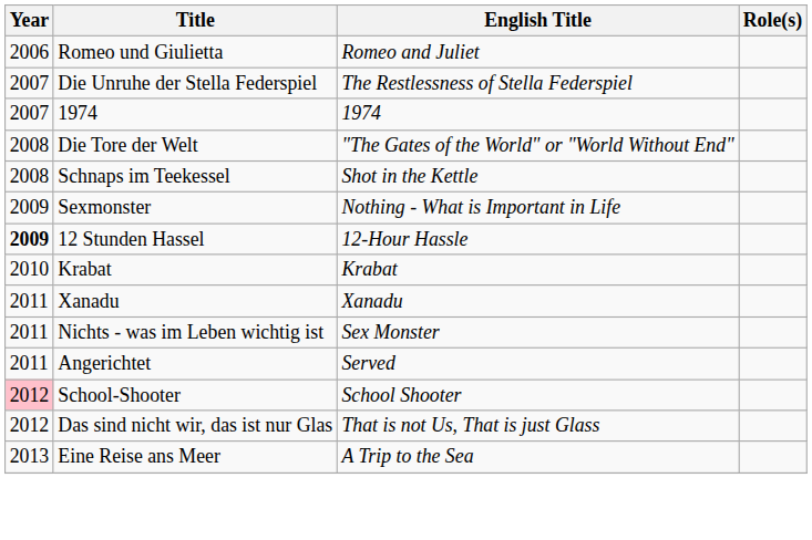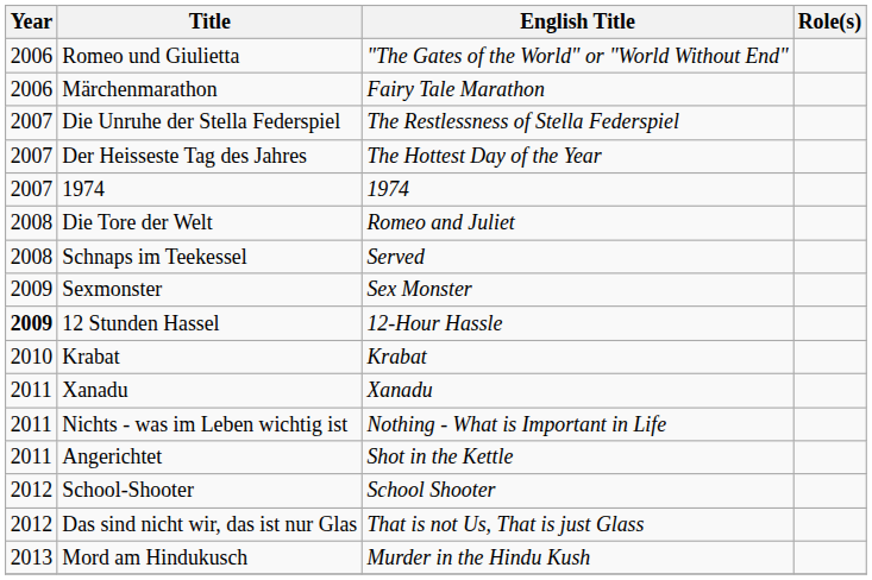Romeo und Giulietta | English Title: Romeo and Juliet -> "The Gates of the World" or "World Without End"
+ row: 2006 | Märchenmarathon | Fairy Tale Marathon
+ row: 2007 | Der Heisseste Tag des Jahres | The Hottest Day of the Year
Die Tore der Welt | English Title: "The Gates of the World" or "World Without End" -> Romeo and Juliet
Schnaps im Teekessel | English Title: Shot in the Kettle -> Served
Sexmonster | English Title: Nothing - What is Important in Life -> Sex Monster
Nichts - was im Leben wichtig ist | English Title: Sex Monster -> Nothing - What is Important in Life
Angerichtet | English Title: Served -> Shot in the Kettle
School-Shooter | Year: pink background -> no background
+ row: 2013 | Mord am Hindukusch | Murder in the Hindu Kush
- row: 2013 | Eine Reise ans Meer | A Trip to the Sea
